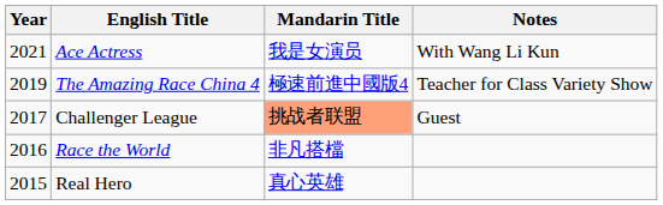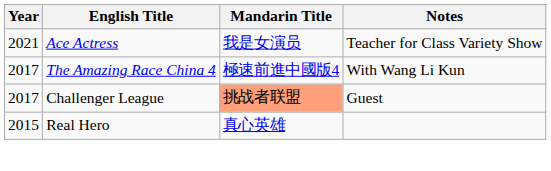Ace Actress | Notes: With Wang Li Kun -> Teacher for Class Variety Show
The Amazing Race China 4 | Year: 2019 -> 2017
The Amazing Race China 4 | Notes: Teacher for Class Variety Show -> With Wang Li Kun
- row: 2016 | Race the World | 非凡搭檔
